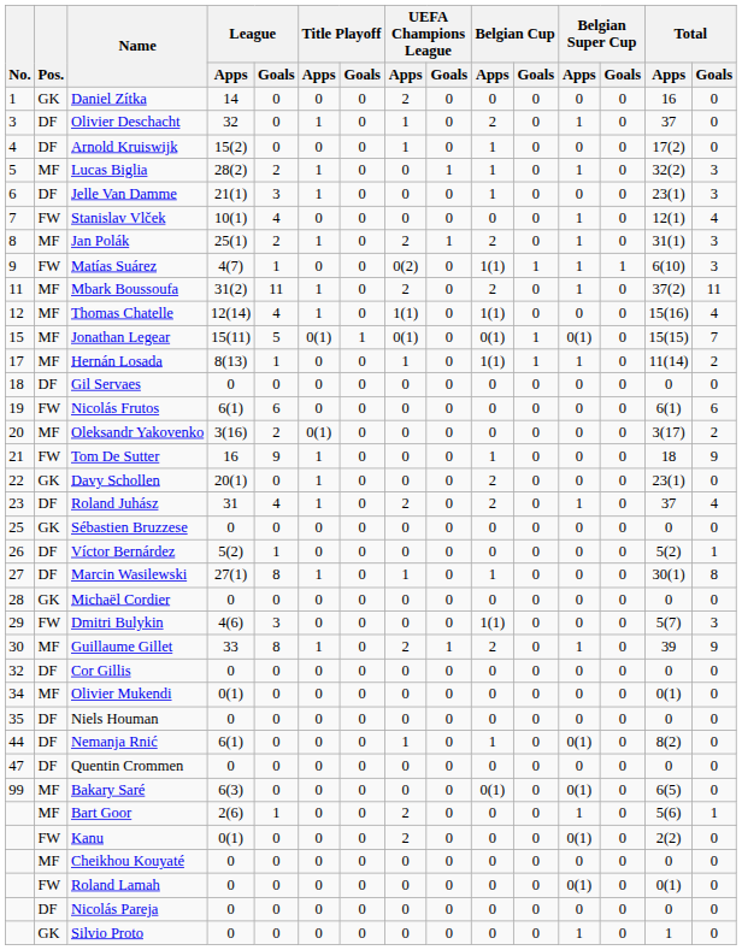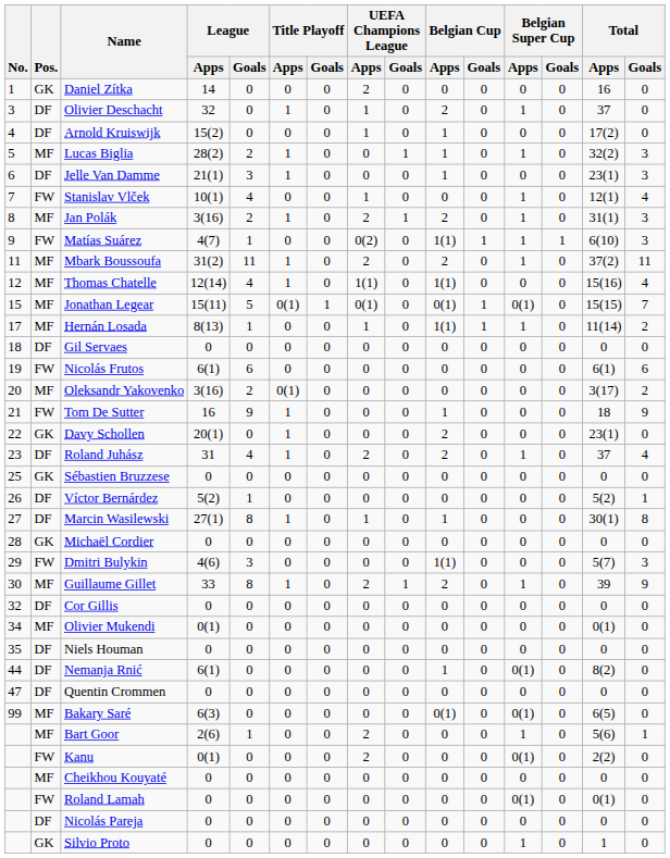Stanislav Vlček | UEFA Champions League / Apps: 0 -> 1
Jan Polák | League / Apps: 25(1) -> 3(16)
Nemanja Rnić | UEFA Champions League / Apps: 1 -> 0
